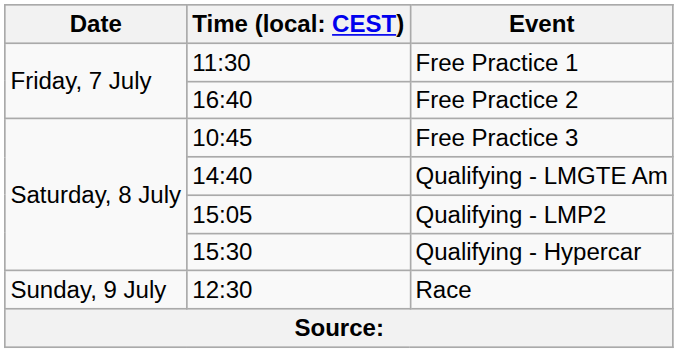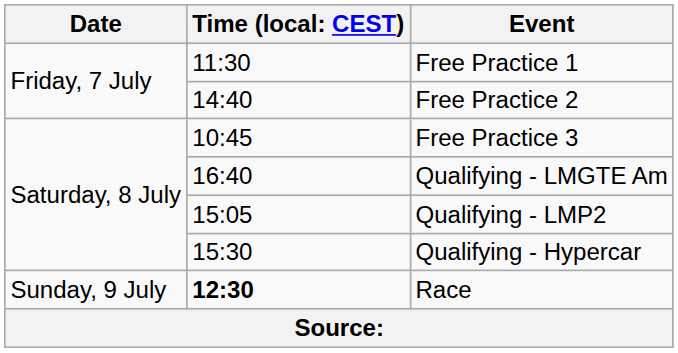Free Practice 2 | column 2: 16:40 -> 14:40
Qualifying - LMGTE Am | column 2: 14:40 -> 16:40
Race | column 2: normal -> bold
